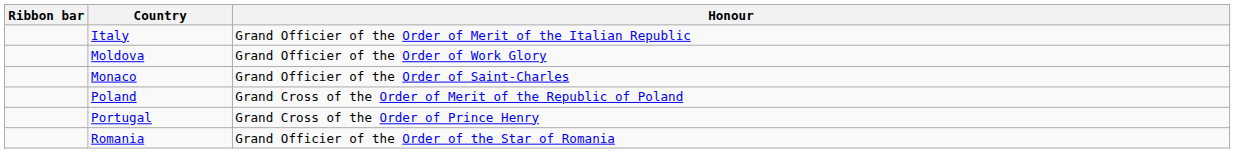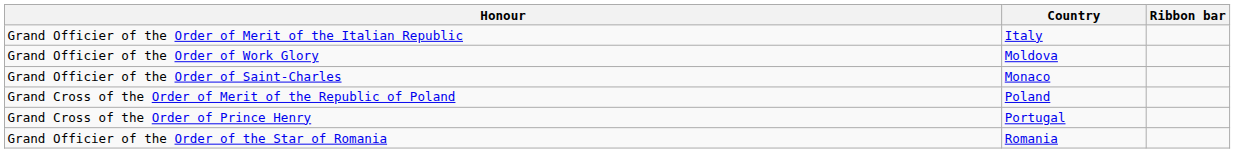columns swapped: Ribbon bar <-> Honour
